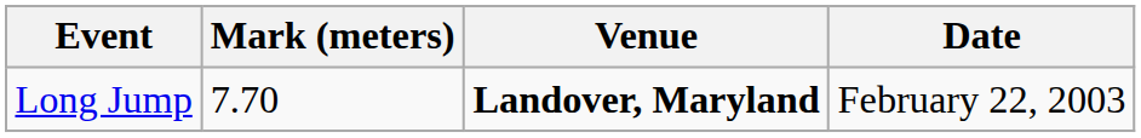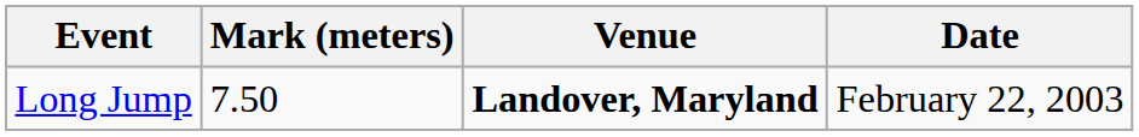Long Jump | Mark (meters): 7.70 -> 7.50
